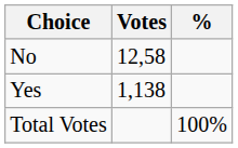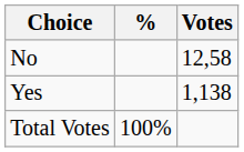columns swapped: Votes <-> %
